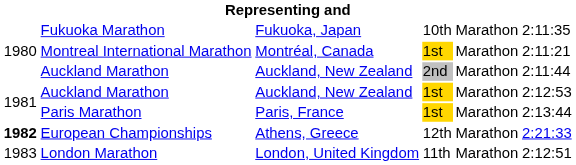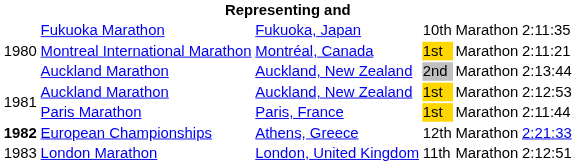Auckland Marathon / 2nd | column 6: 2:11:44 -> 2:13:44
Paris Marathon | column 6: 2:13:44 -> 2:11:44
